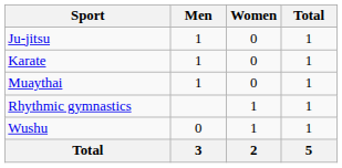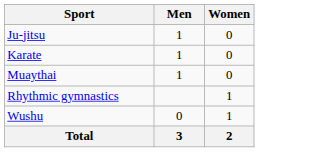- column: Total | 1 | 1 | 1 | 1 | 1 | 5
